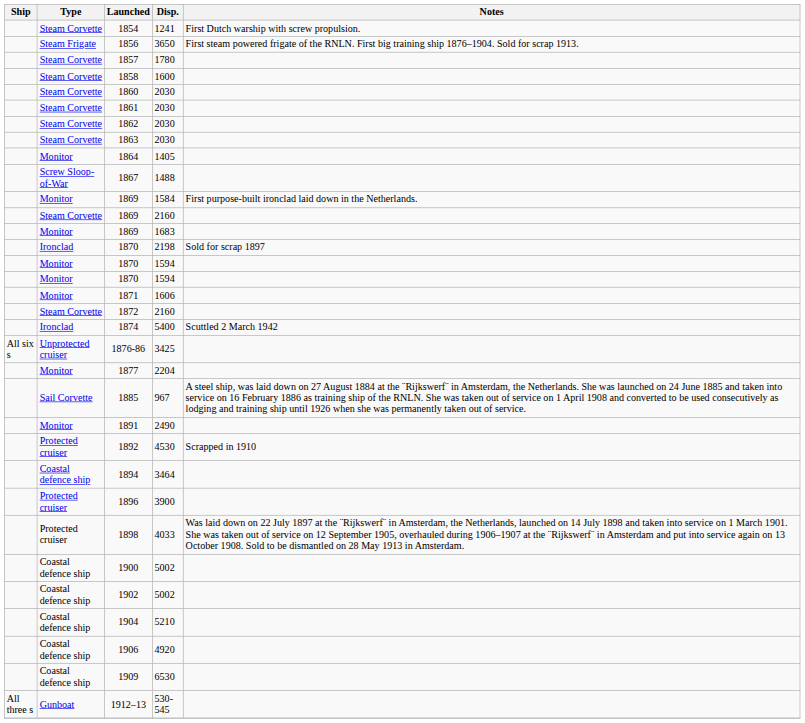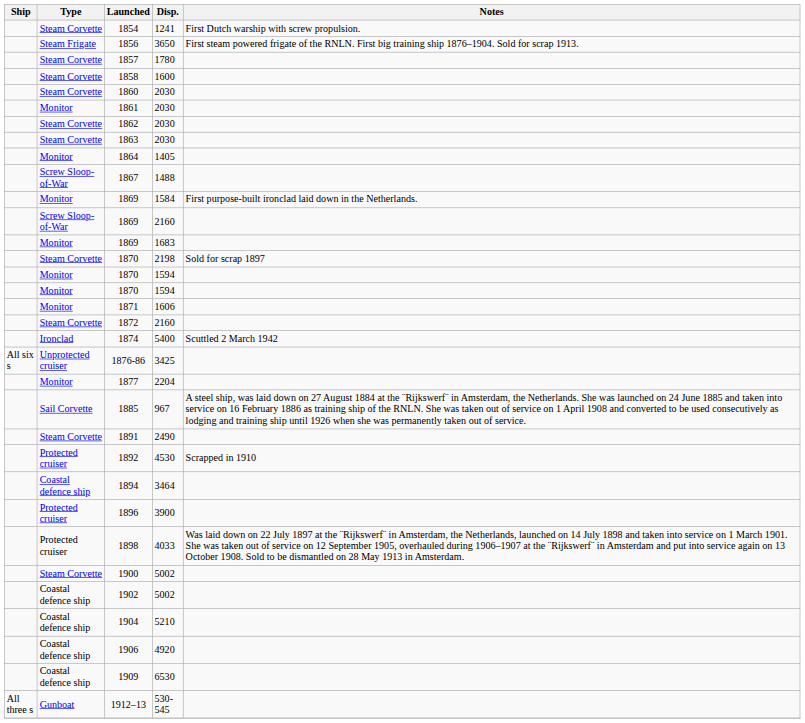1861 | Type: Steam Corvette -> Monitor
1869 / 2160 | Type: Steam Corvette -> Screw Sloop-of-War
1870 / 2198 | Type: Ironclad -> Steam Corvette
1891 | Type: Monitor -> Steam Corvette
1900 | Type: Coastal defence ship -> Steam Corvette
